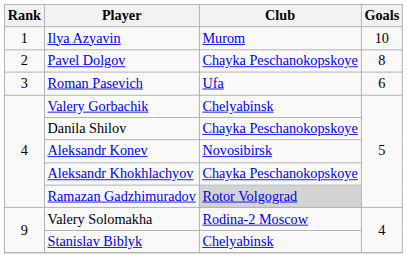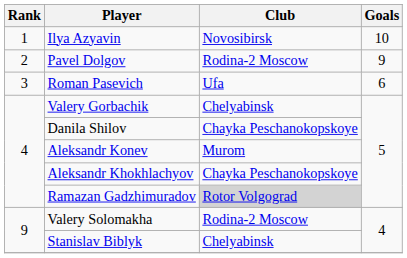Ilya Azyavin | Club: Murom -> Novosibirsk
Pavel Dolgov | Club: Chayka Peschanokopskoye -> Rodina-2 Moscow
Pavel Dolgov | Goals: 8 -> 9
Aleksandr Konev | Club: Novosibirsk -> Murom
